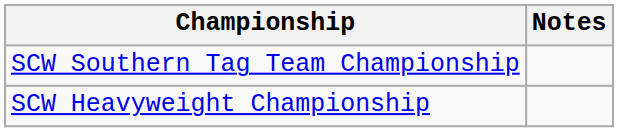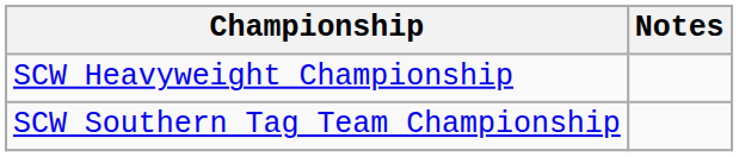rows swapped: SCW Heavyweight Championship <-> SCW Southern Tag Team Championship
